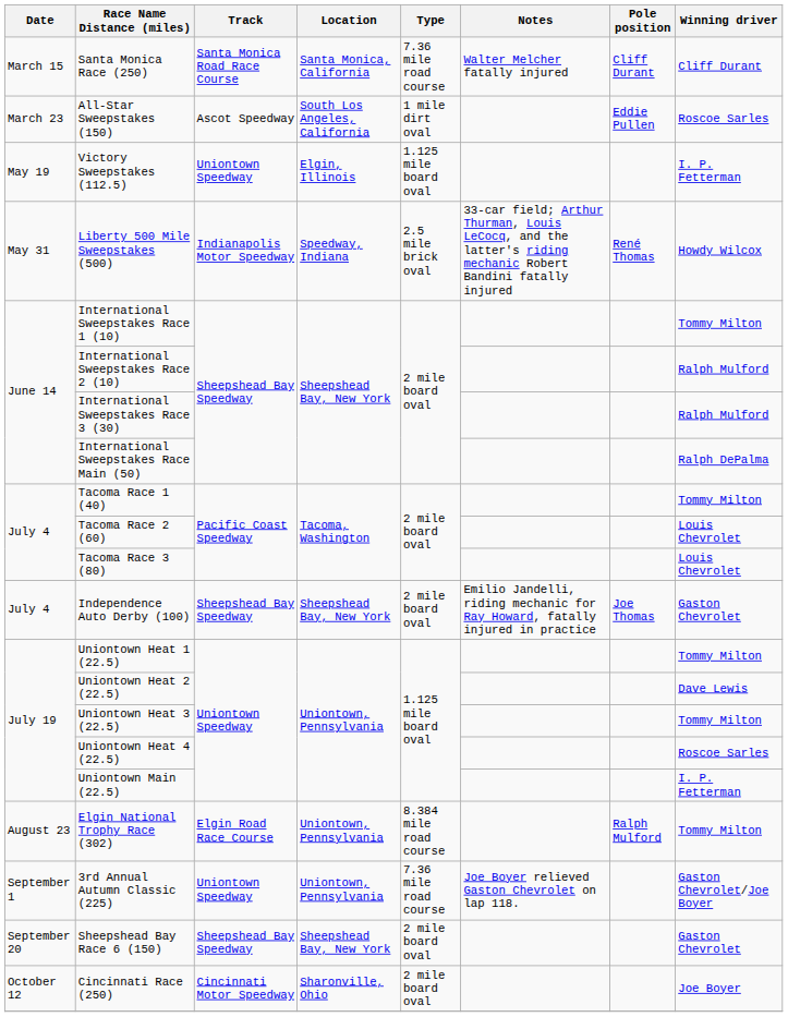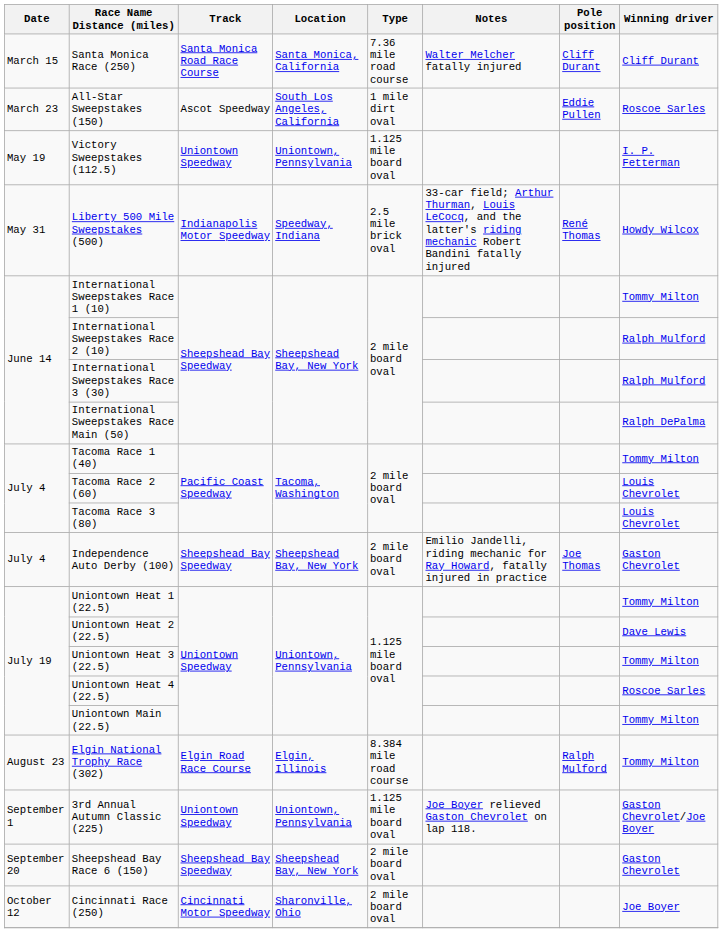Victory Sweepstakes (112.5) | Location: Elgin, Illinois -> Uniontown, Pennsylvania
Uniontown Main (22.5) | Winning driver: I. P. Fetterman -> Tommy Milton
Elgin National Trophy Race (302) | Location: Uniontown, Pennsylvania -> Elgin, Illinois
3rd Annual Autumn Classic (225) | Type: 7.36 mile road course -> 1.125 mile board oval
